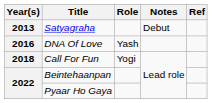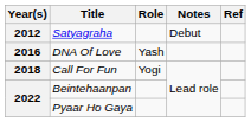Satyagraha | Year(s): 2013 -> 2012
